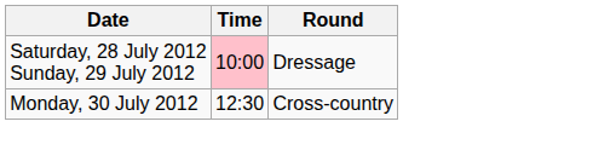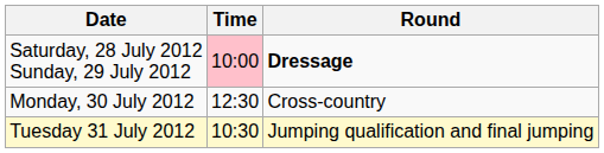Saturday, 28 July 2012 Sunday, 29 July 2012 | Round: normal -> bold
+ row: Tuesday 31 July 2012 | 10:30 | Jumping qualification and final jumping
